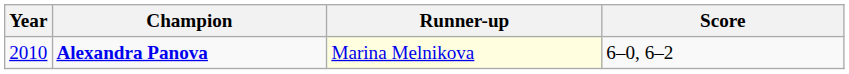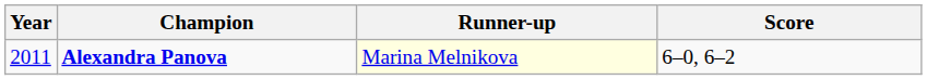Alexandra Panova | Year: 2010 -> 2011
